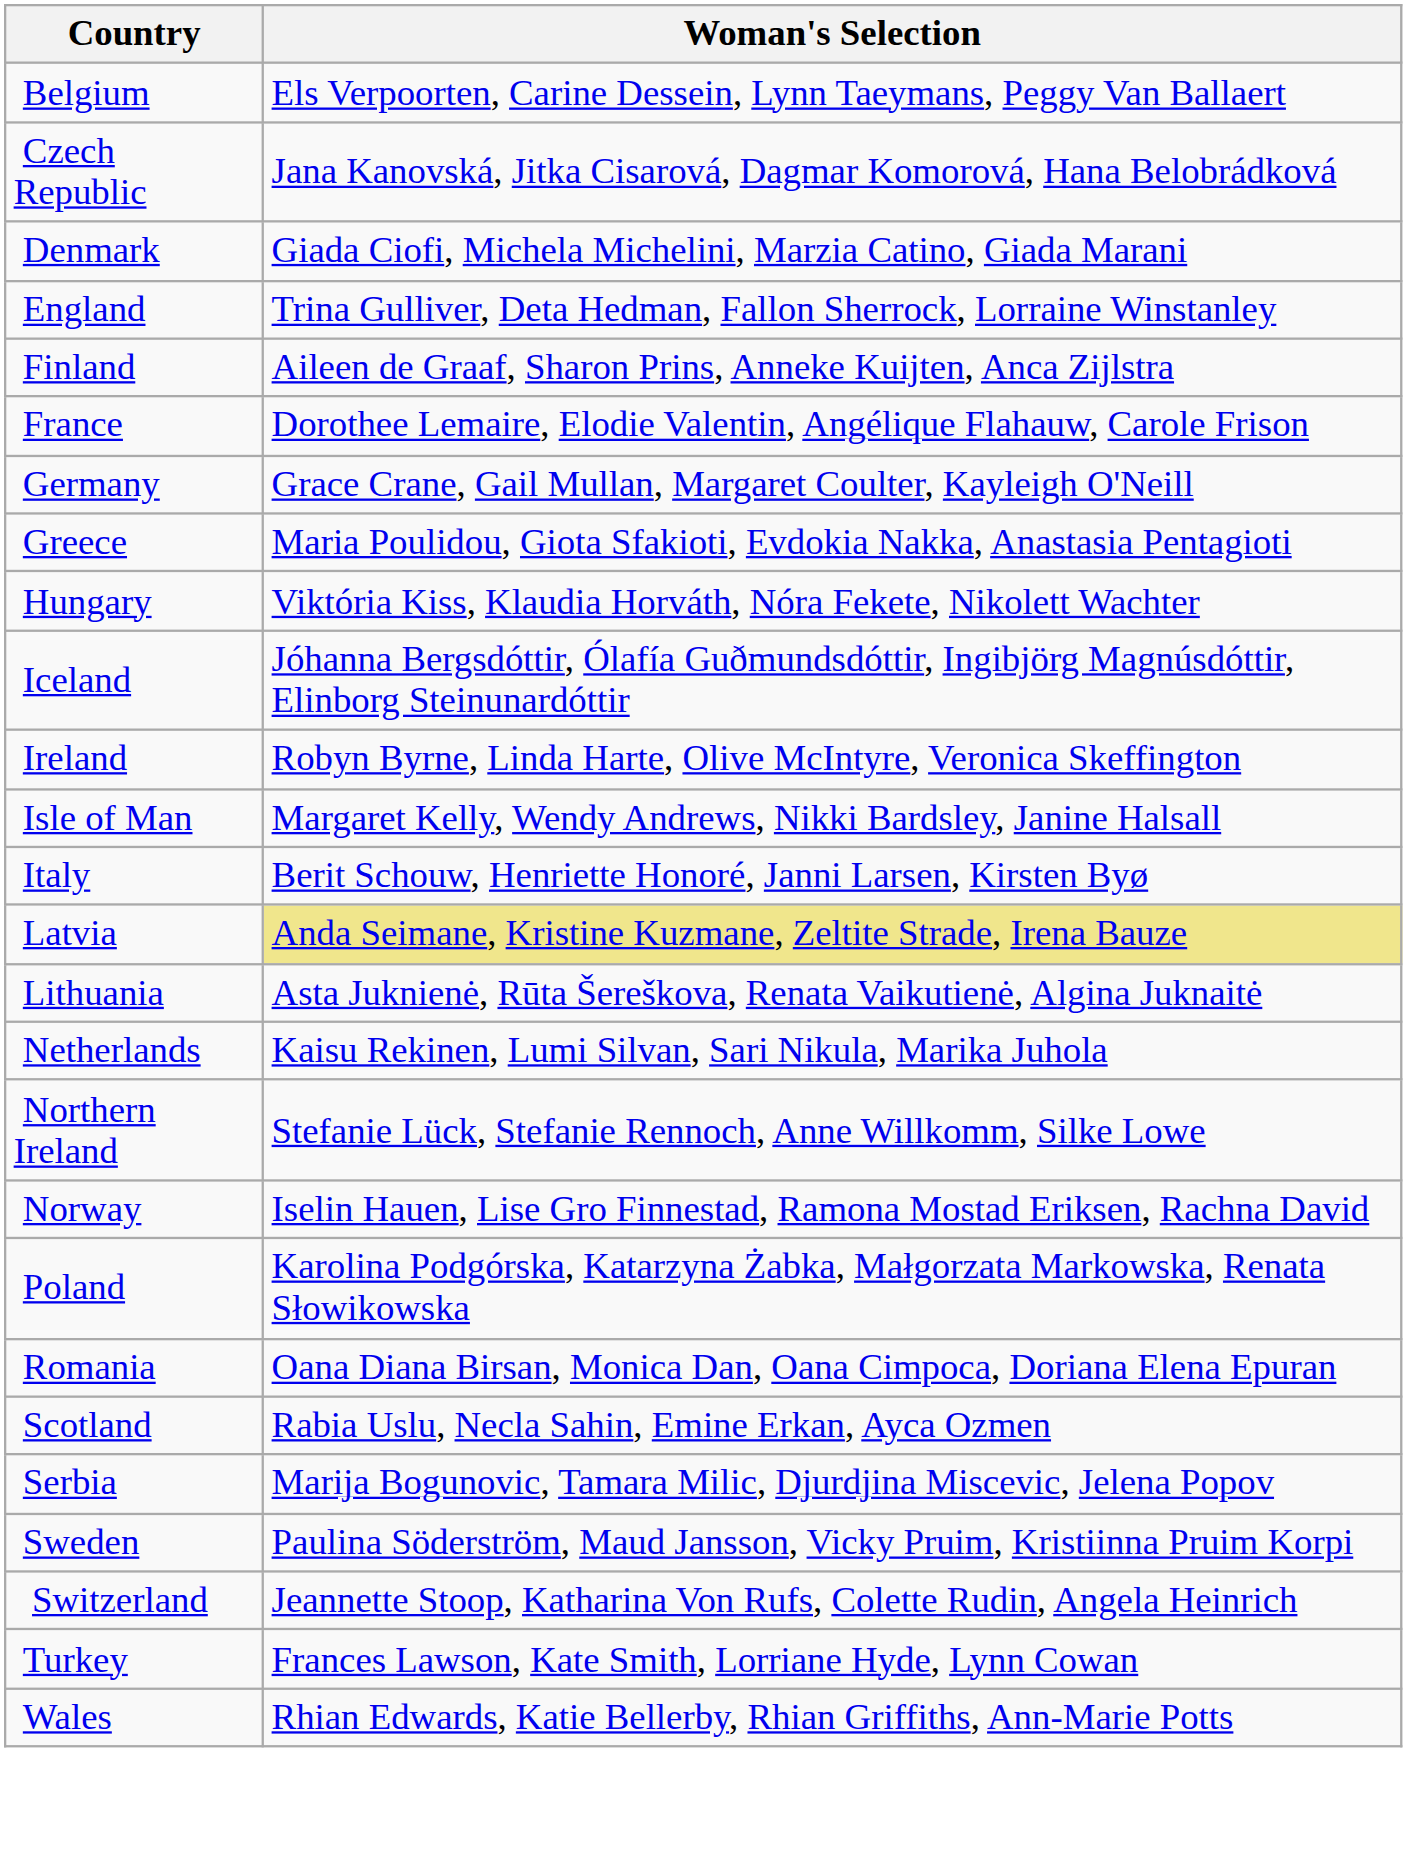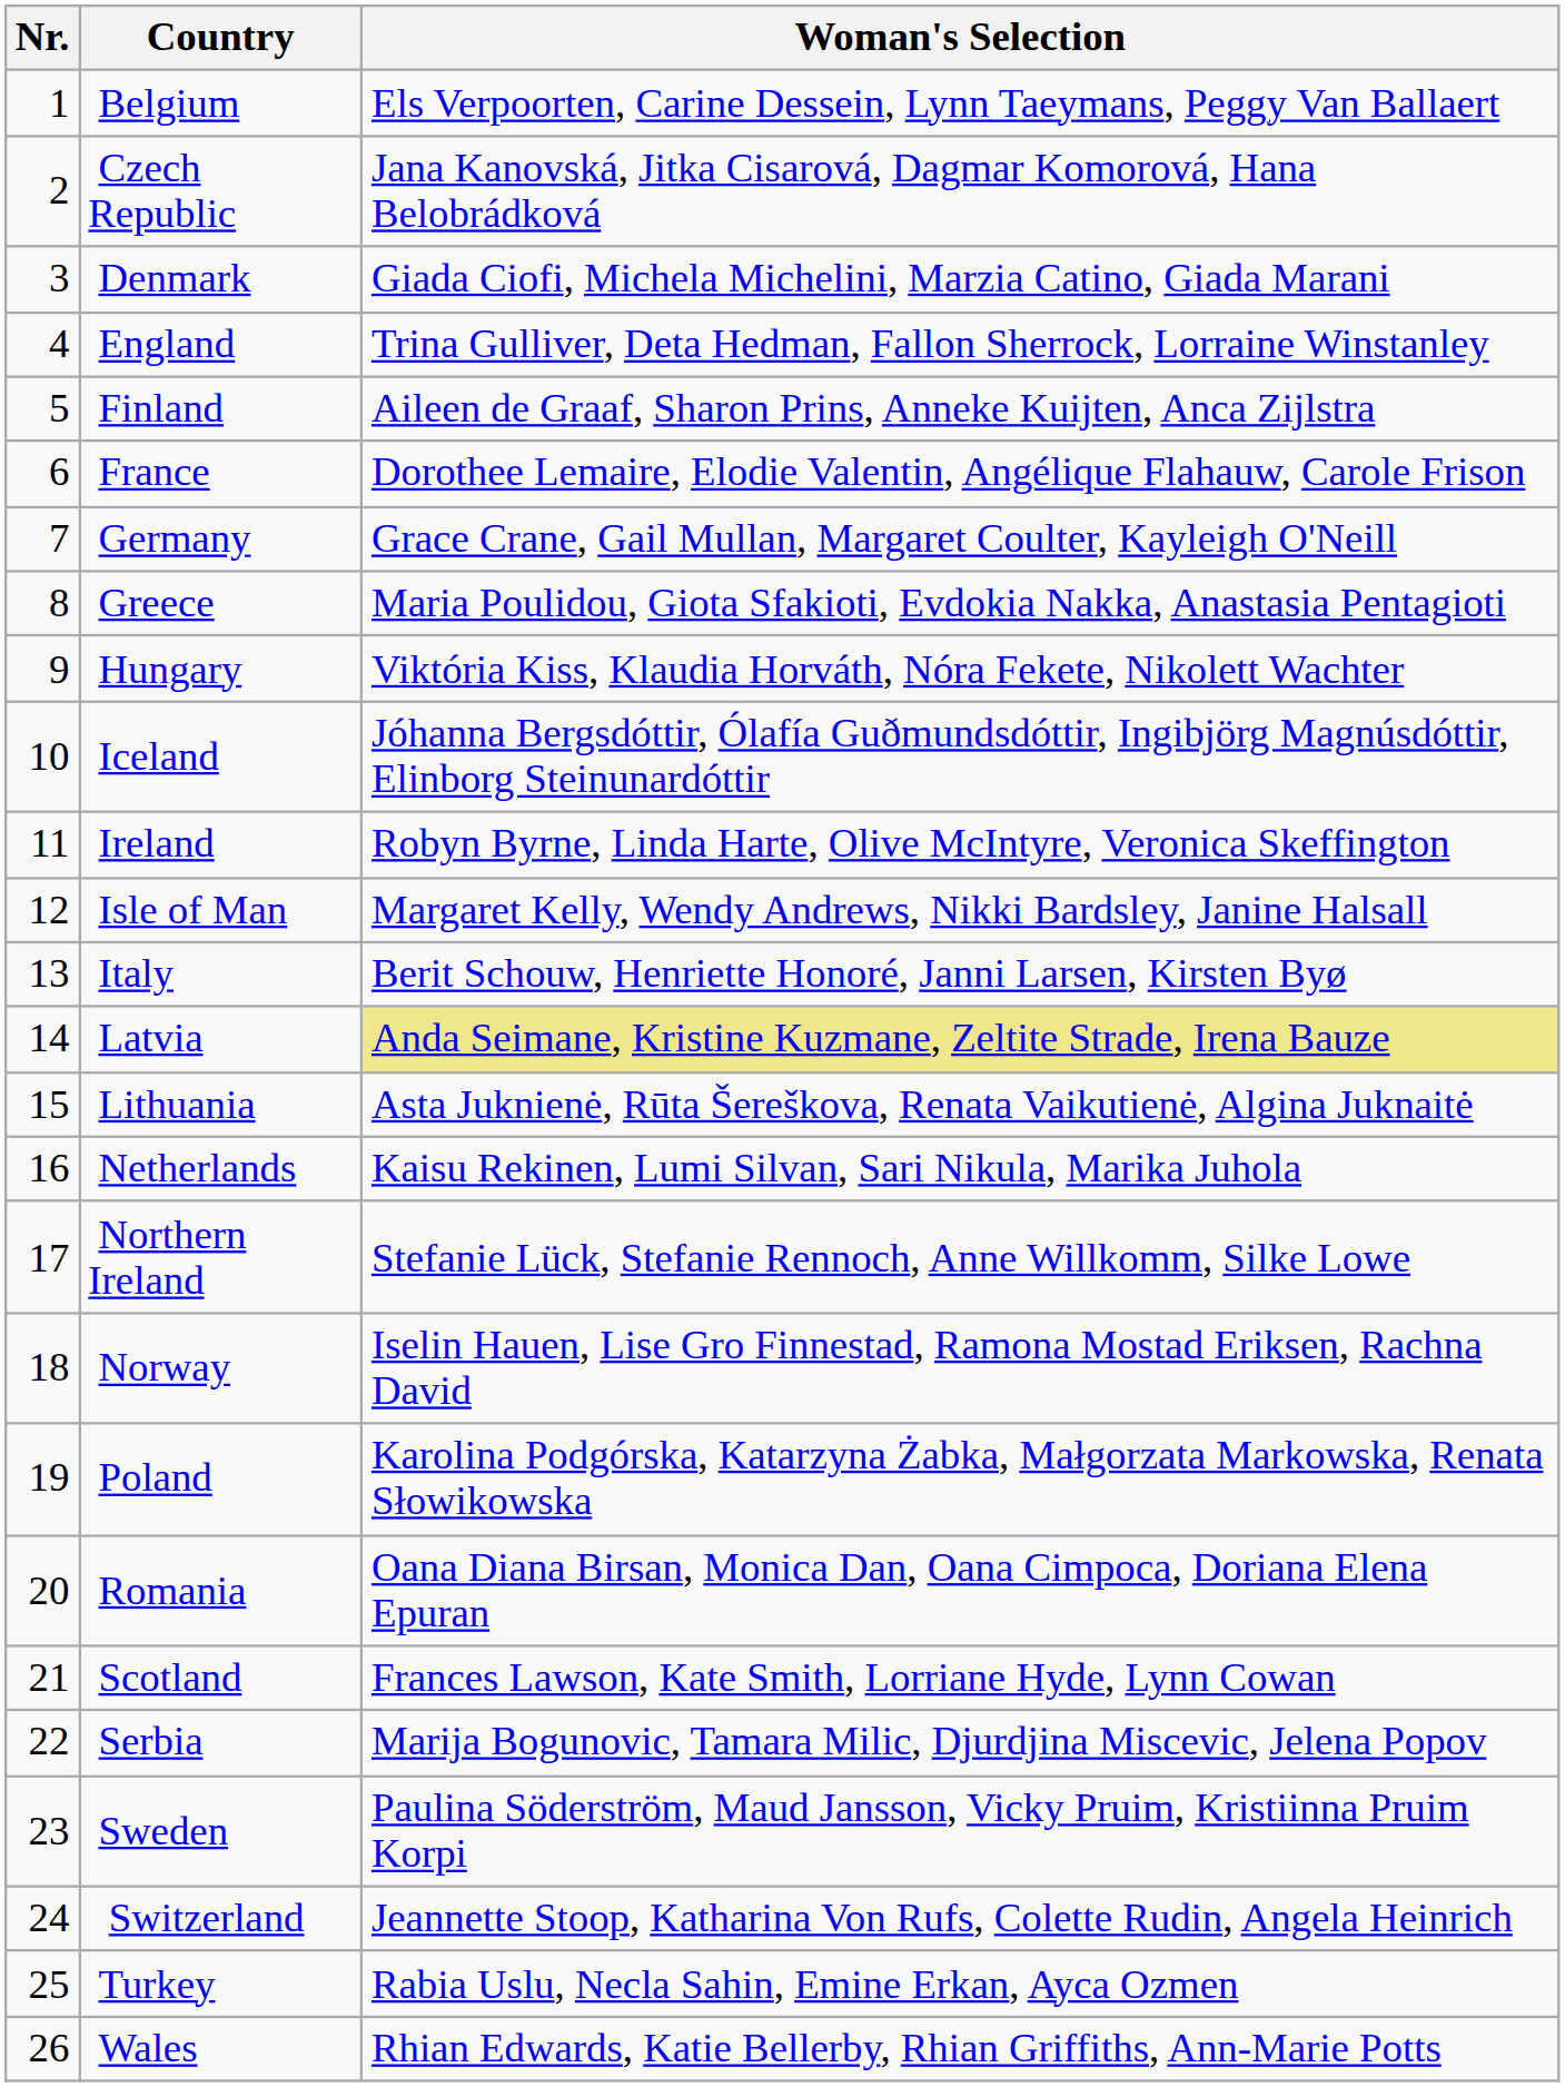+ column: Nr. | 1 | 2 | 3 | 4 | 5 | 6 | 7 | 8 | 9 | 10 | 11 | 12 | 13 | 14 | 15 | 16 | 17 | 18 | 19 | 20 | 21 | 22 | 23 | 24 | 25 | 26
Scotland | Woman's Selection: Rabia Uslu, Necla Sahin, Emine Erkan, Ayca Ozmen -> Frances Lawson, Kate Smith, Lorriane Hyde, Lynn Cowan
Turkey | Woman's Selection: Frances Lawson, Kate Smith, Lorriane Hyde, Lynn Cowan -> Rabia Uslu, Necla Sahin, Emine Erkan, Ayca Ozmen
